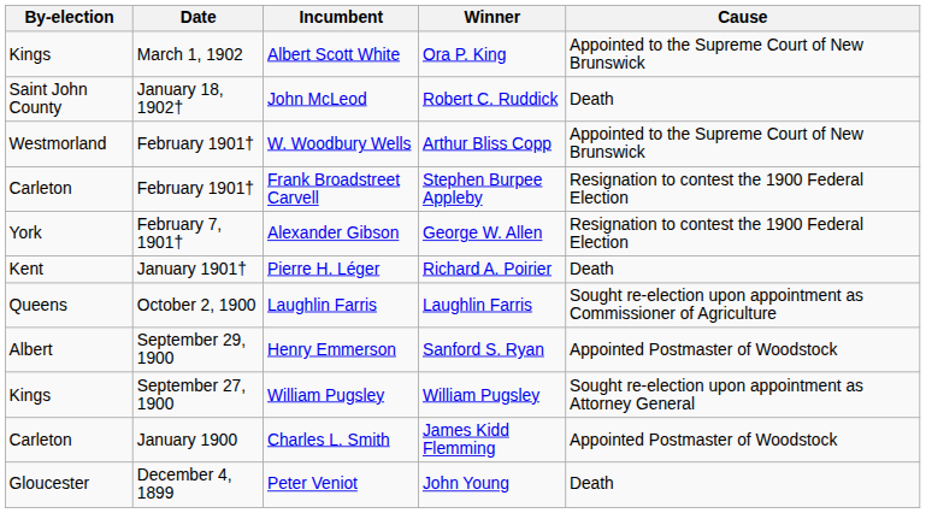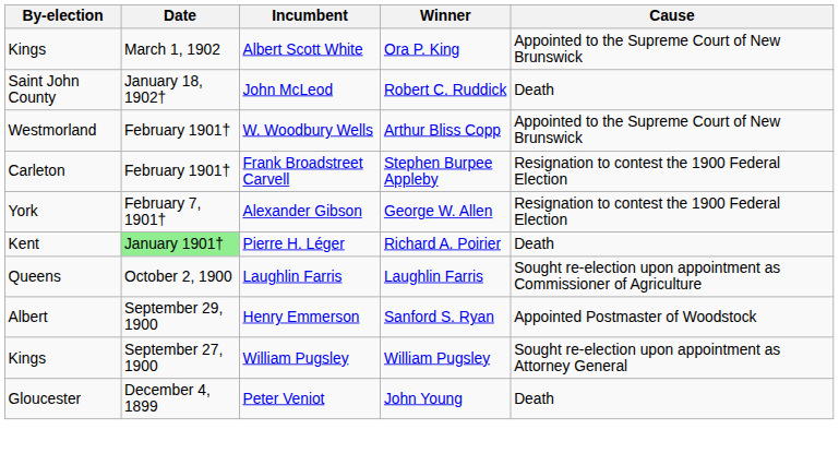Pierre H. Léger | Date: no background -> lightgreen background
- row: Carleton | January 1900 | Charles L. Smith | James Kidd Flemming | Appointed Postmaster of Woodstock
